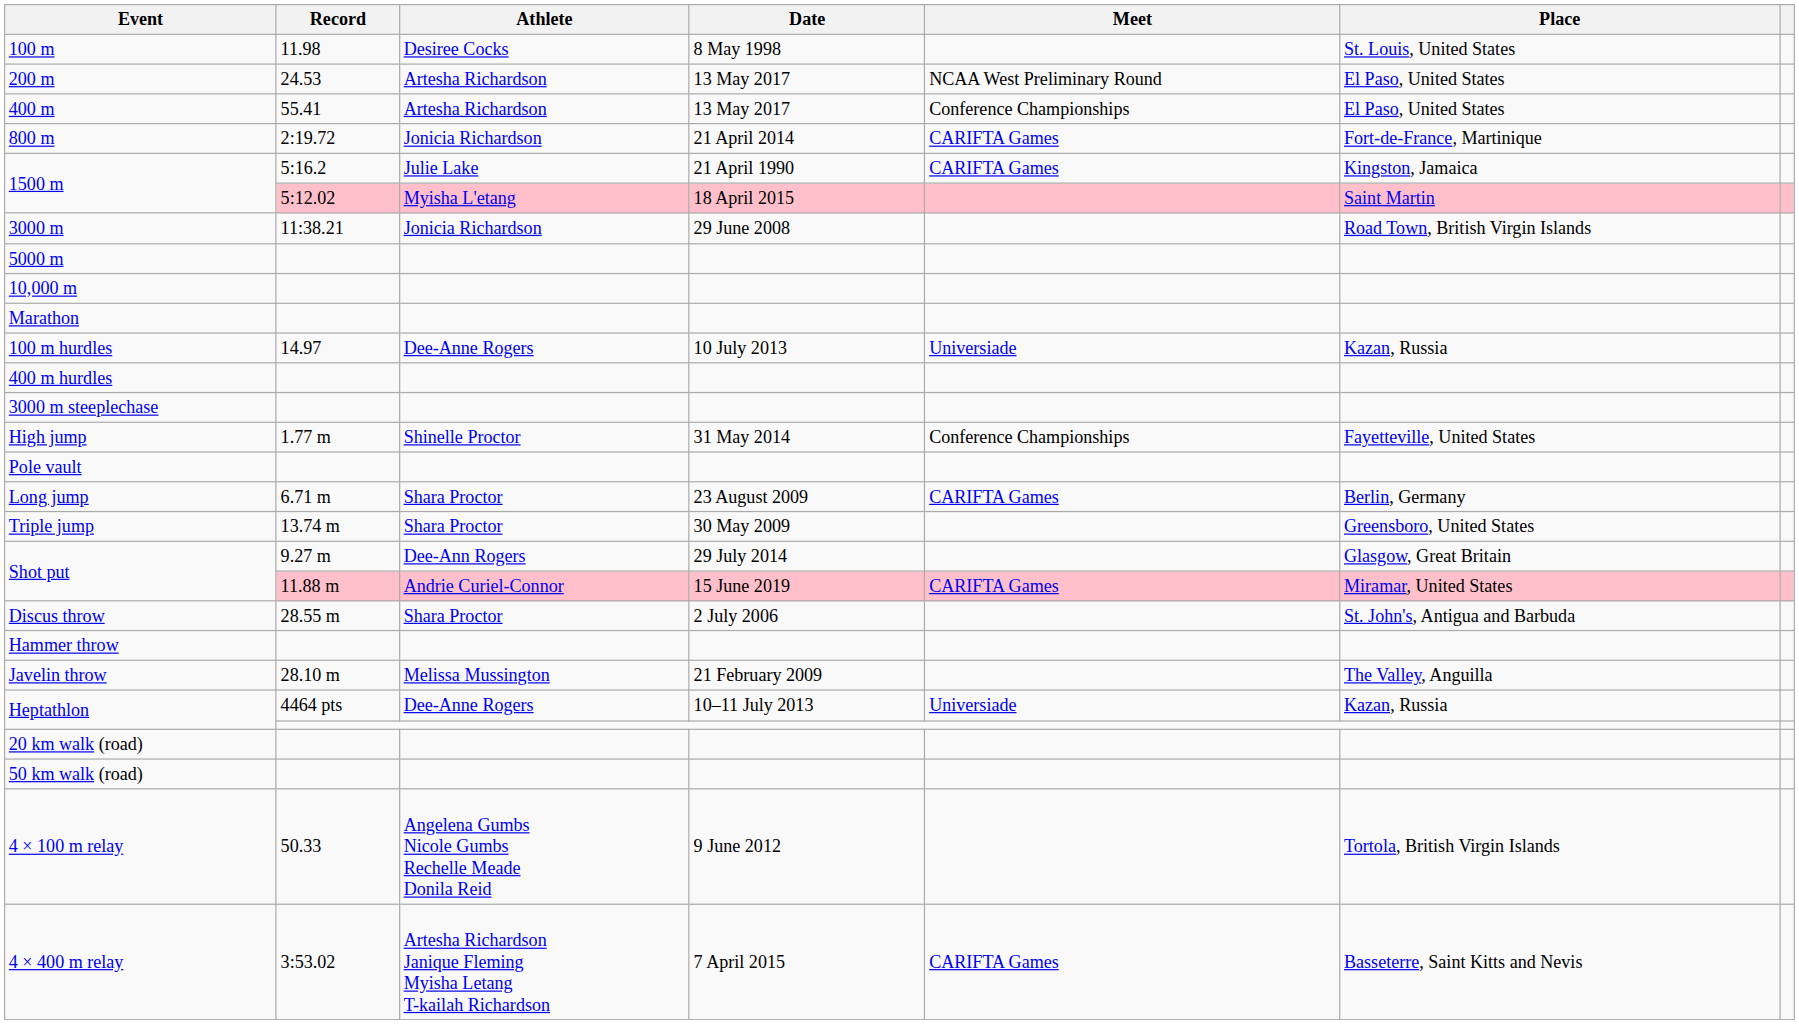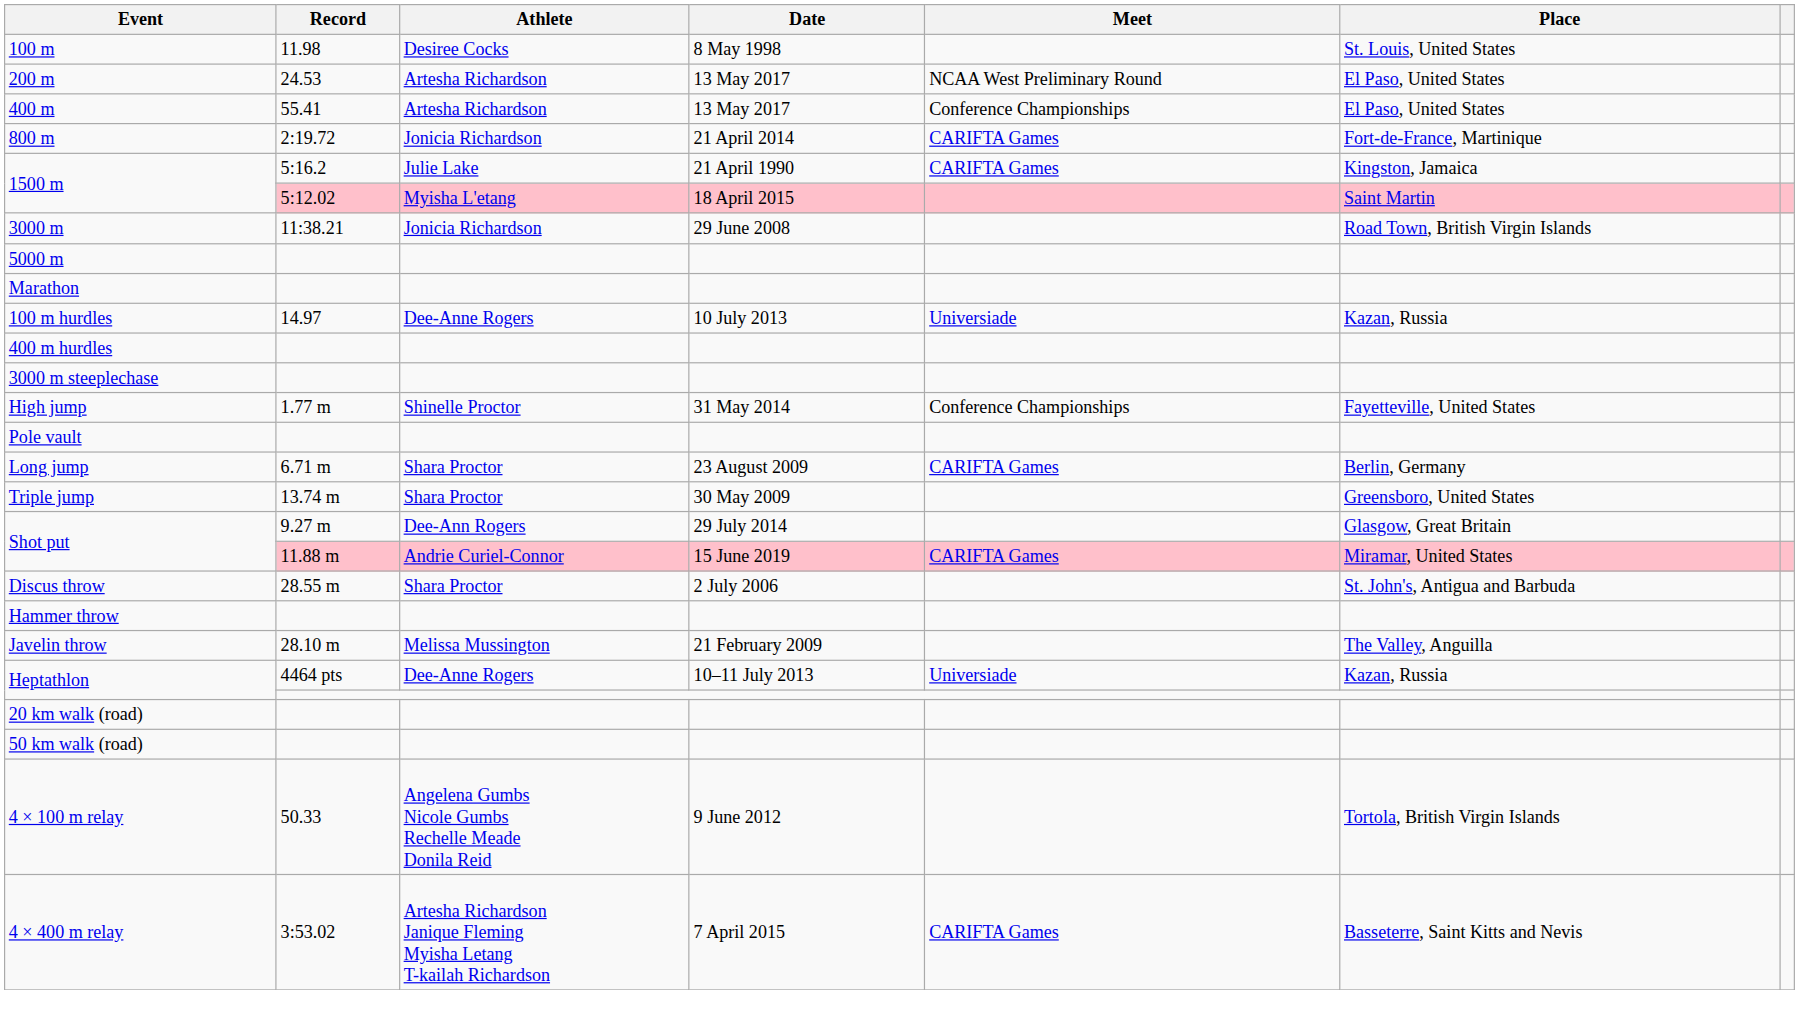- row: 10,000 m
